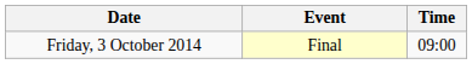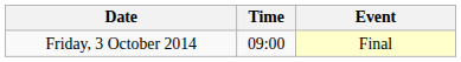columns swapped: Time <-> Event
